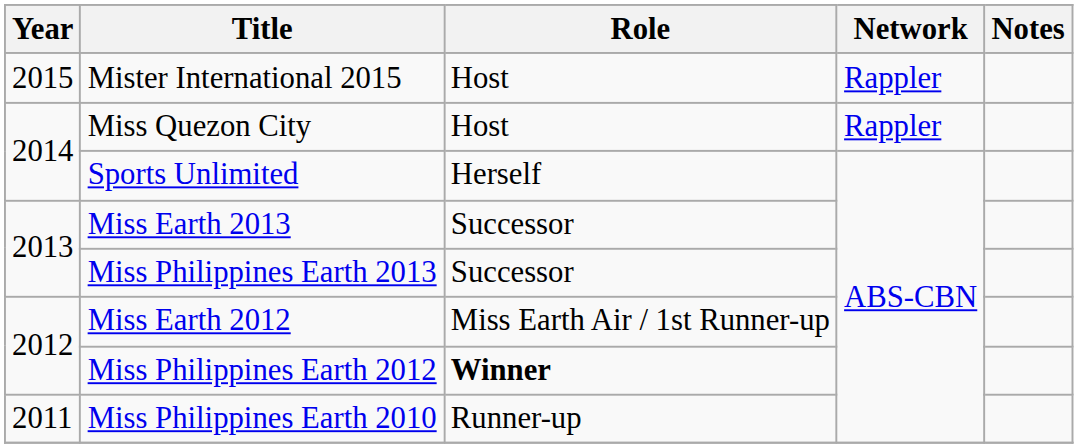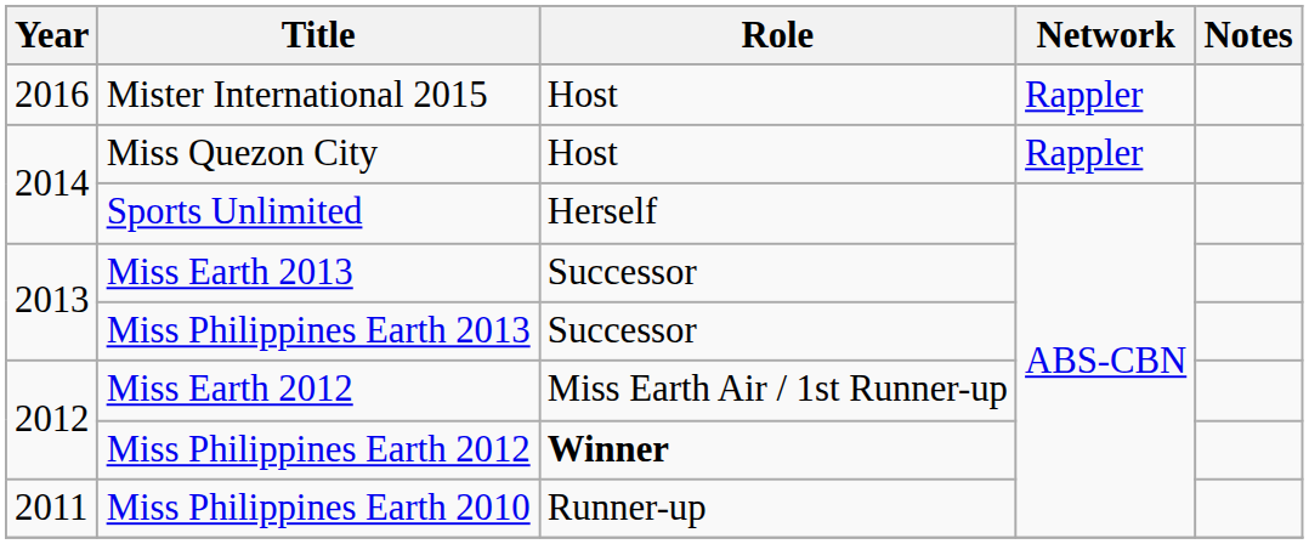Mister International 2015 | Year: 2015 -> 2016
